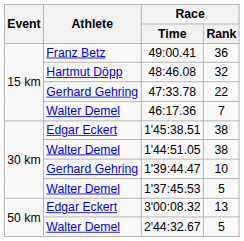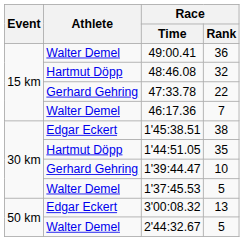49:00.41 | Athlete: Franz Betz -> Walter Demel
1'44:51.05 | Athlete: Walter Demel -> Hartmut Döpp
1'44:51.05 | Race / Rank: 38 -> 35
